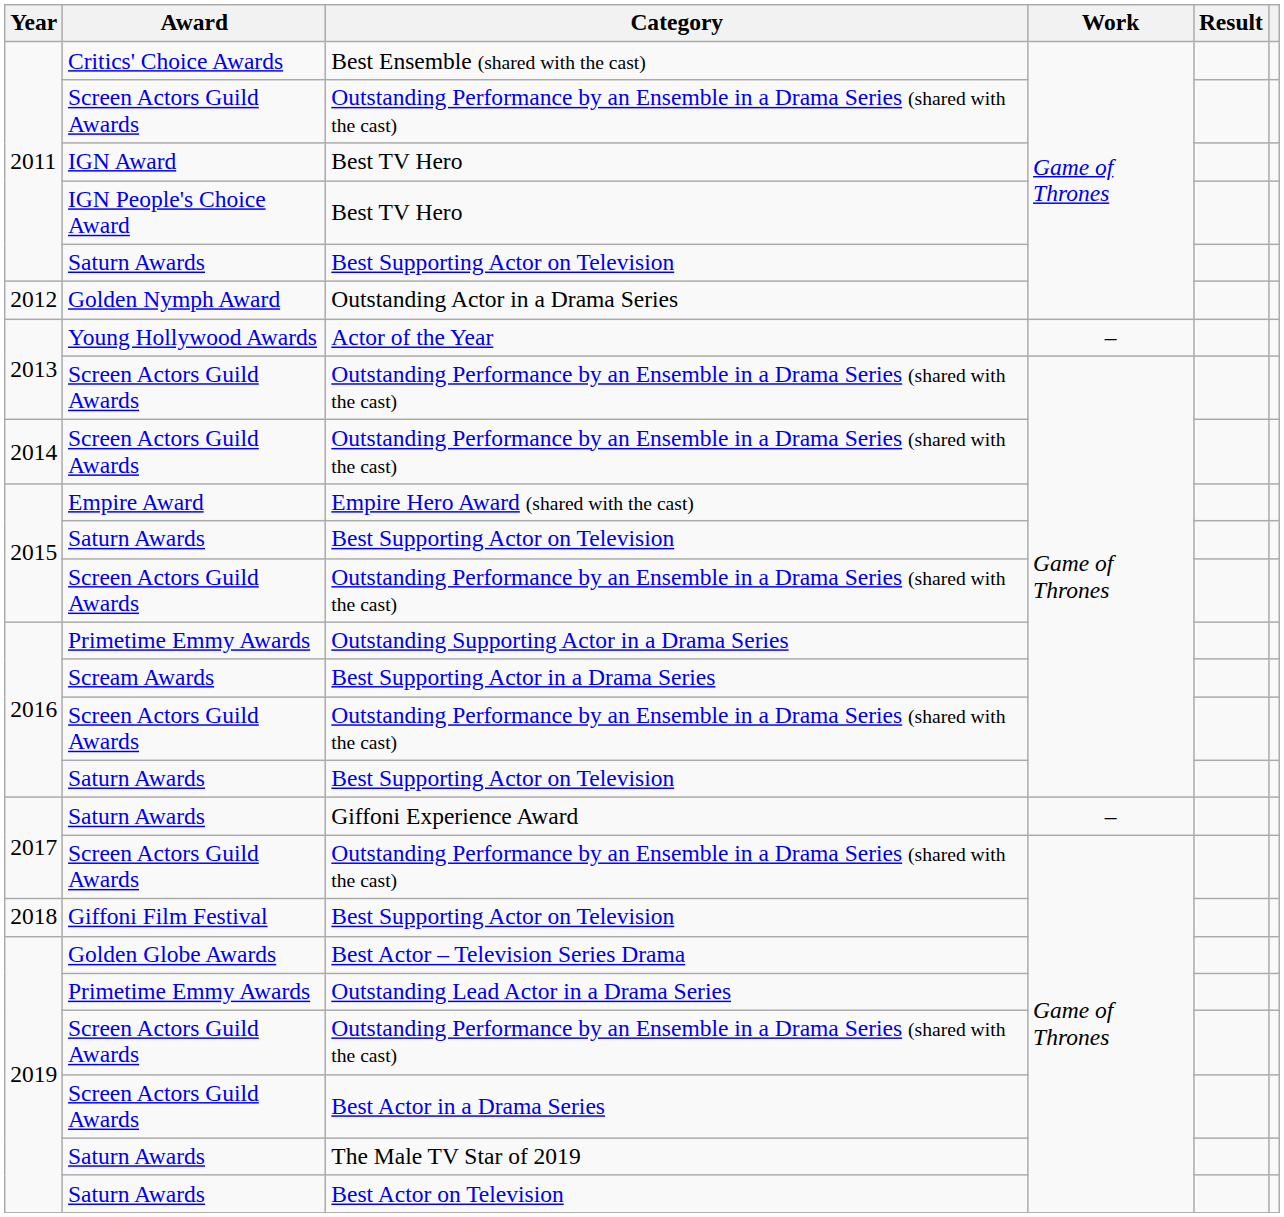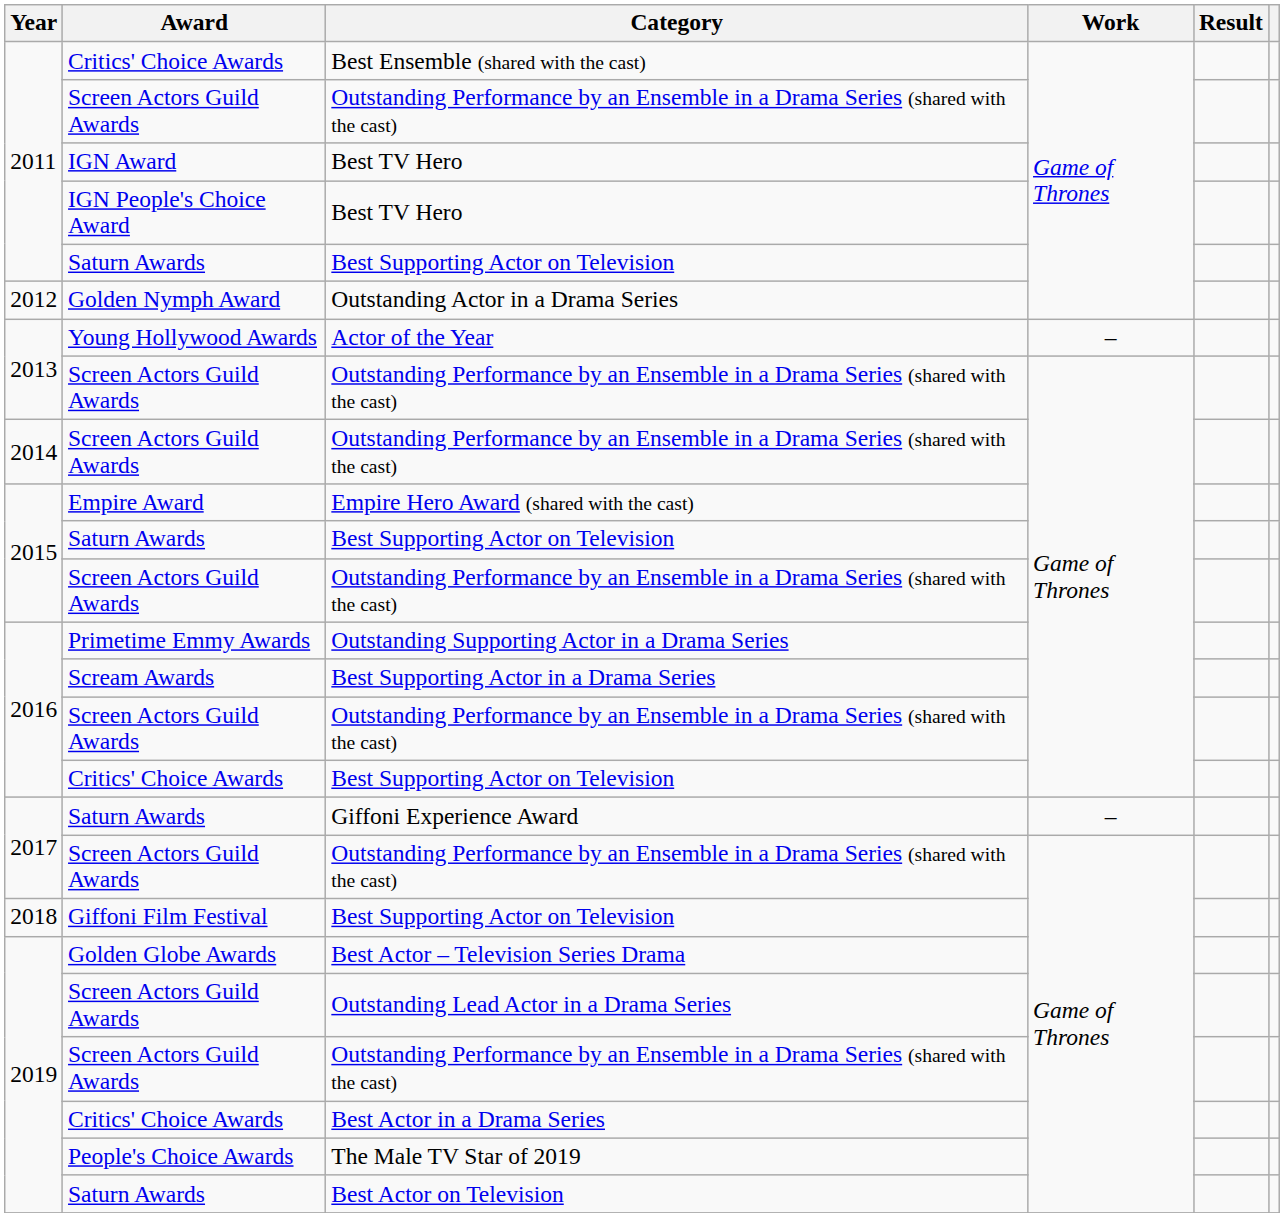2016 / Best Supporting Actor on Television | Award: Saturn Awards -> Critics' Choice Awards
Outstanding Lead Actor in a Drama Series | Award: Primetime Emmy Awards -> Screen Actors Guild Awards
Best Actor in a Drama Series | Award: Screen Actors Guild Awards -> Critics' Choice Awards
The Male TV Star of 2019 | Award: Saturn Awards -> People's Choice Awards
